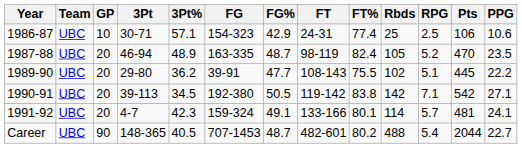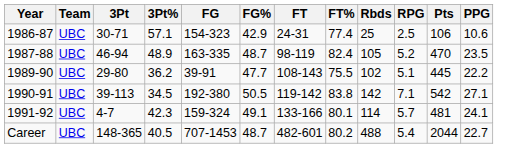- column: GP | 10 | 20 | 20 | 20 | 20 | 90
